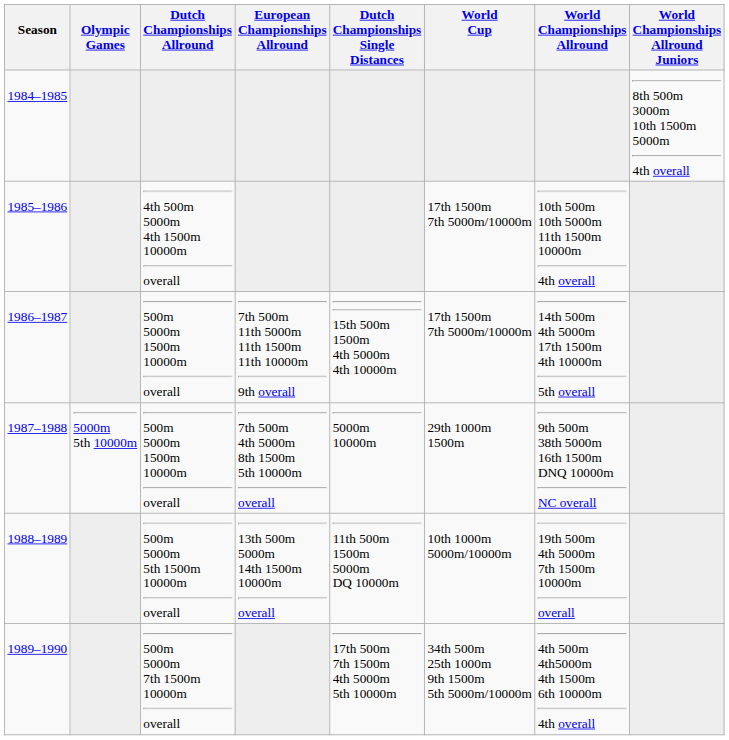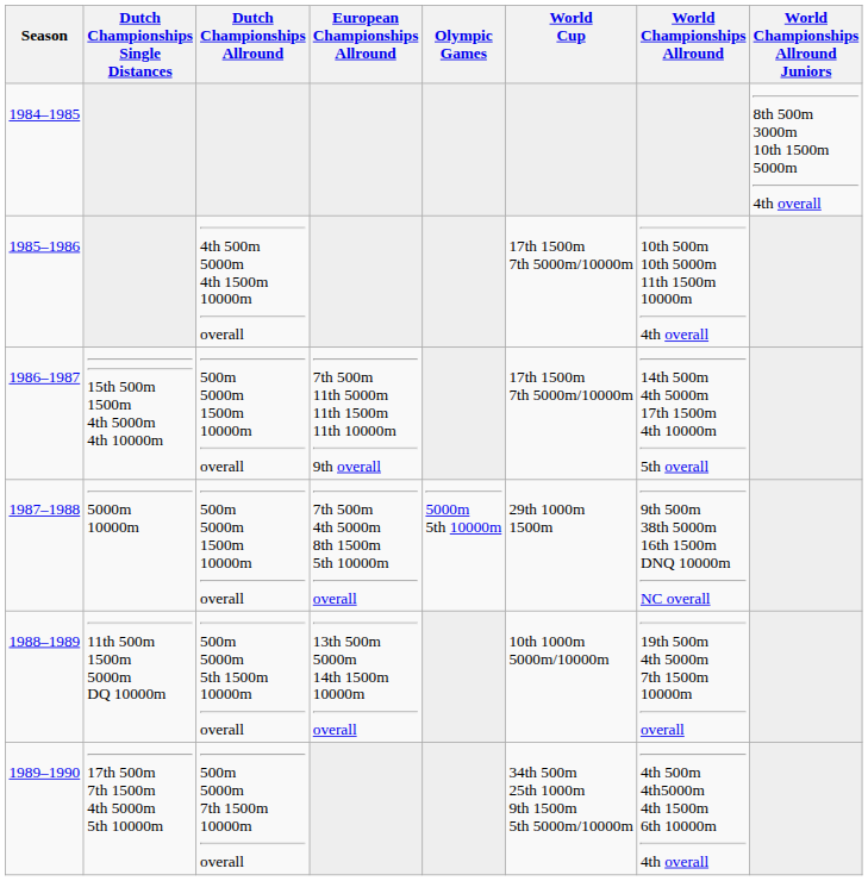columns swapped: Dutch Championships Single Distances <-> Olympic Games
